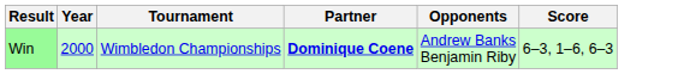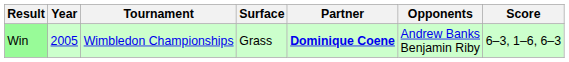+ column: Surface | Grass
Win | Year: 2000 -> 2005
